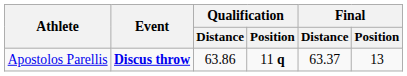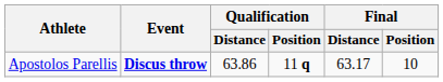Apostolos Parellis | Final / Distance: 63.37 -> 63.17
Apostolos Parellis | Final / Position: 13 -> 10
